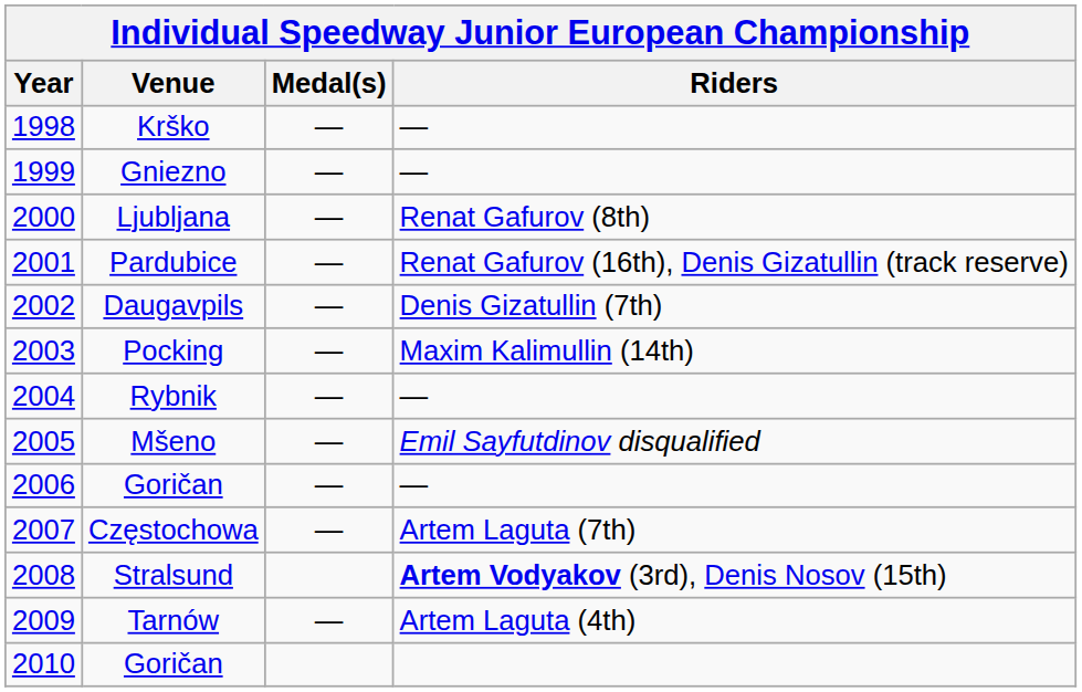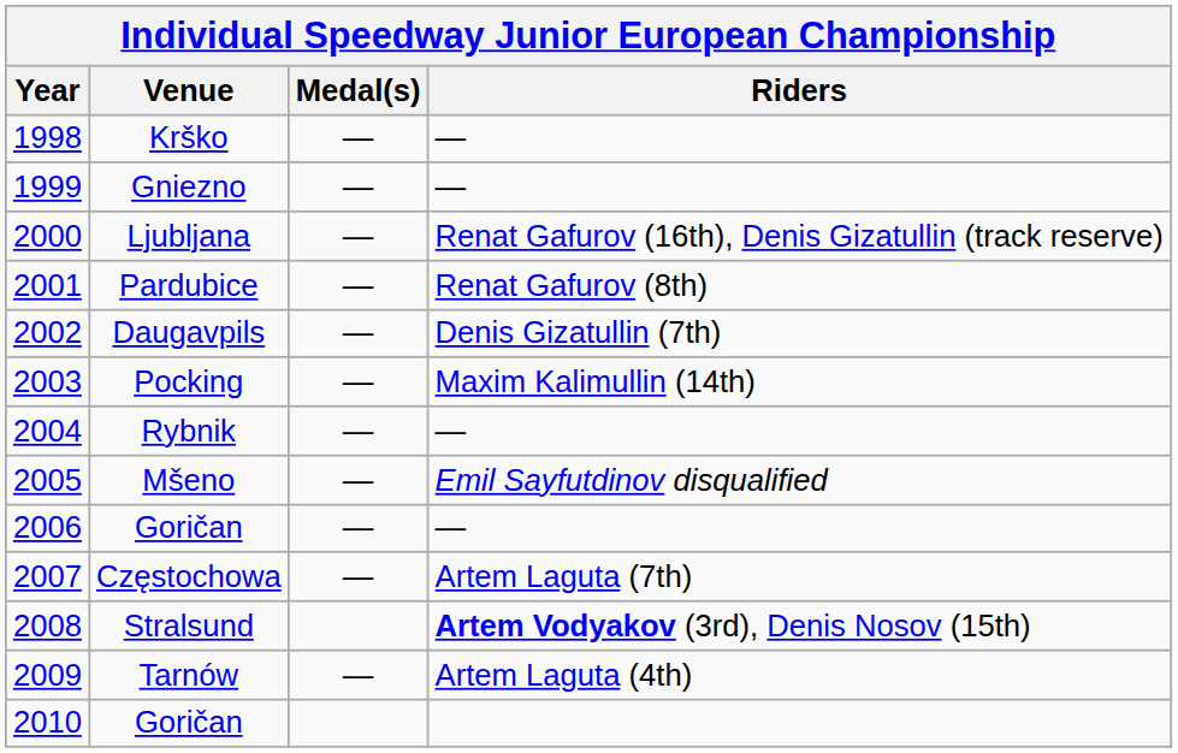Ljubljana | Riders: Renat Gafurov (8th) -> Renat Gafurov (16th), Denis Gizatullin (track reserve)
Pardubice | Riders: Renat Gafurov (16th), Denis Gizatullin (track reserve) -> Renat Gafurov (8th)
